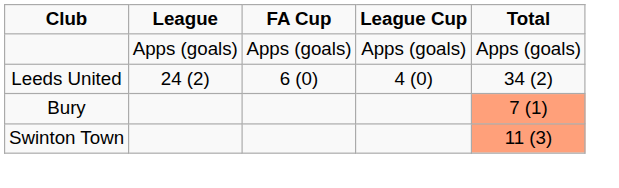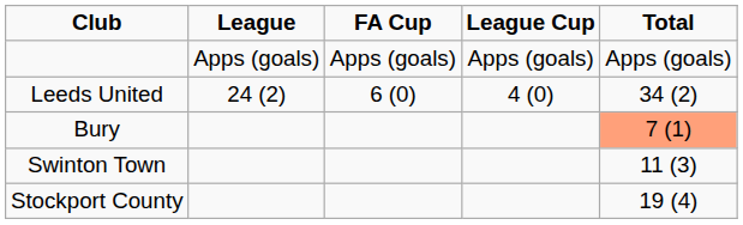Swinton Town | Total: lightsalmon background -> no background
+ row: Stockport County | 19 (4)
